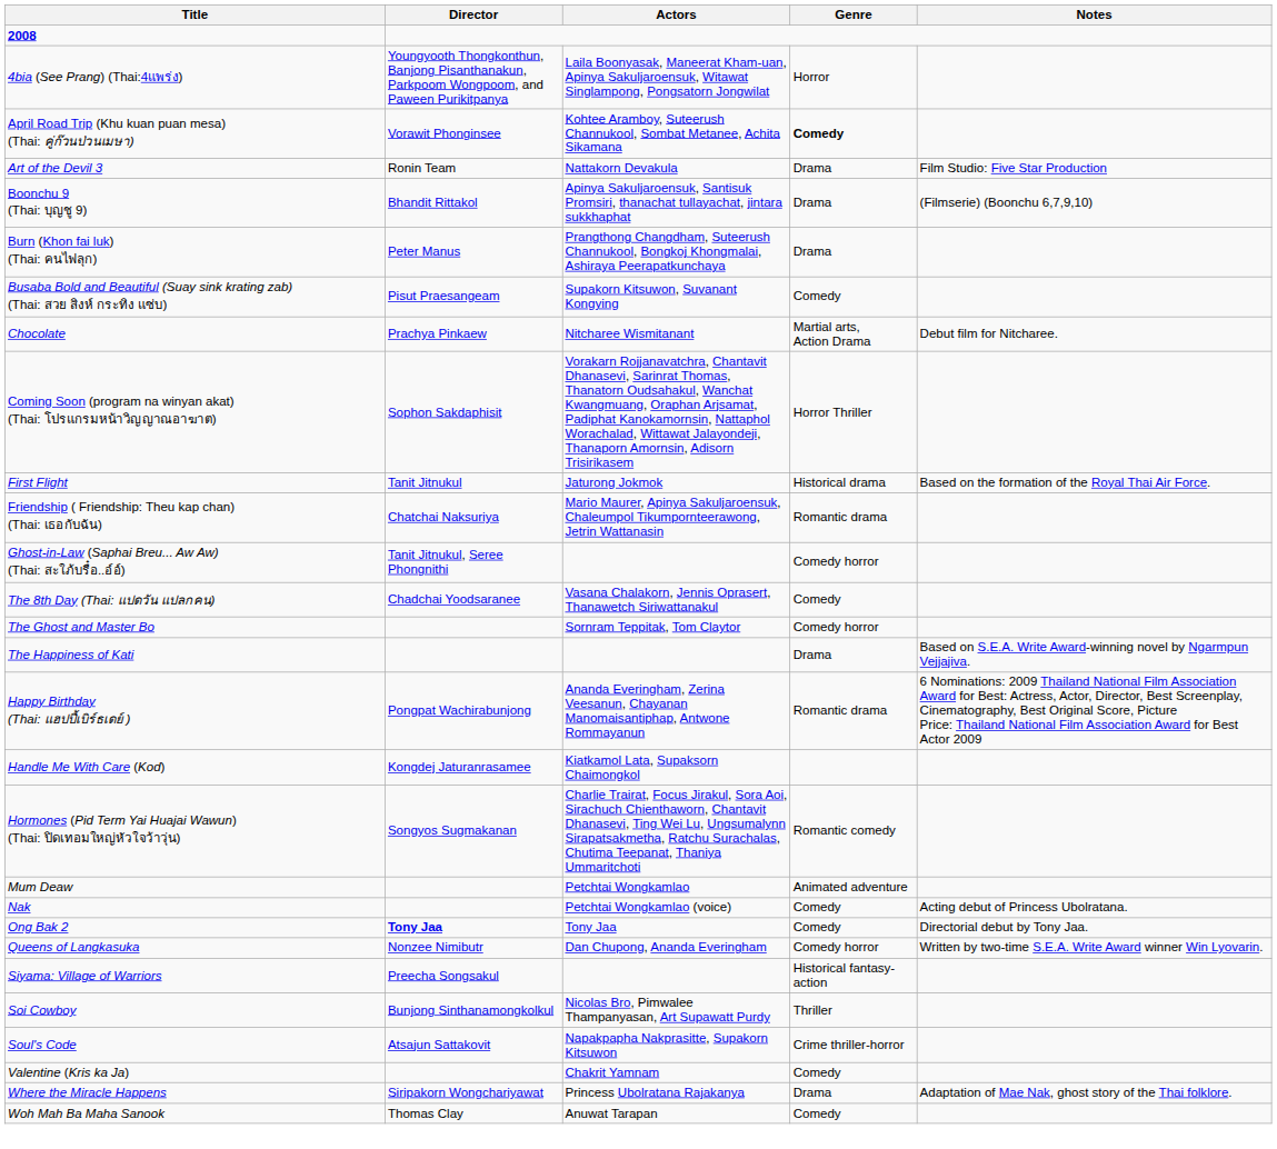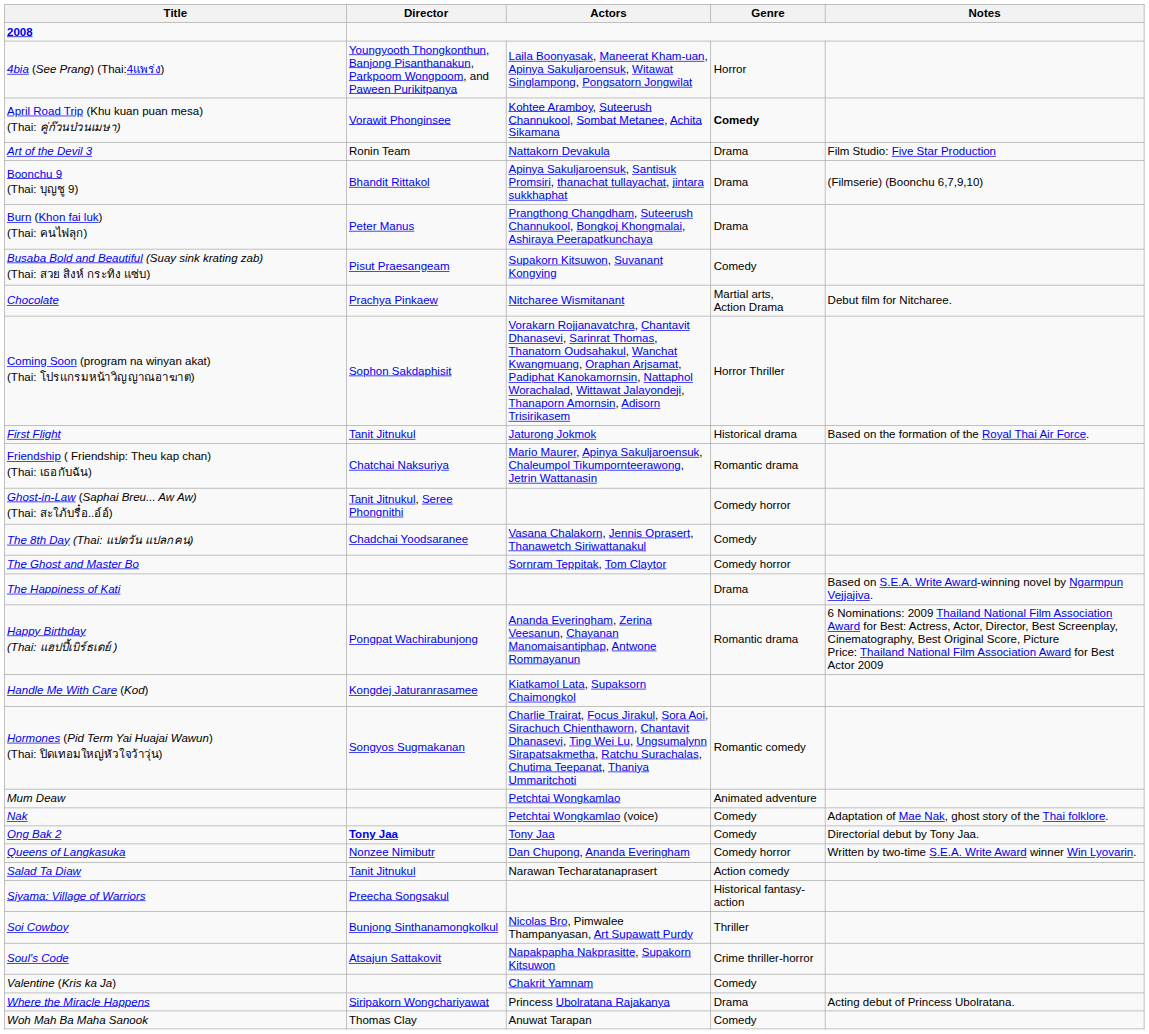Nak | Notes: Acting debut of Princess Ubolratana. -> Adaptation of Mae Nak, ghost story of the Thai folklore.
+ row: Salad Ta Diaw | Tanit Jitnukul | Narawan Techaratanaprasert | Action comedy
Where the Miracle Happens | Notes: Adaptation of Mae Nak, ghost story of the Thai folklore. -> Acting debut of Princess Ubolratana.
